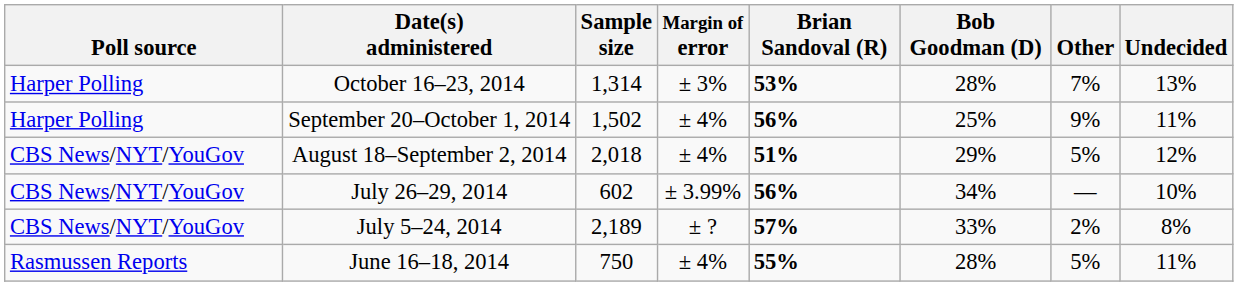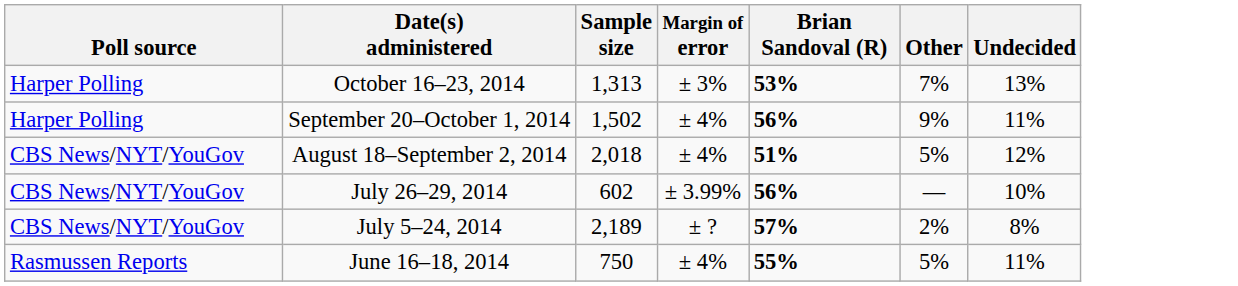- column: Bob Goodman (D) | 28% | 25% | 29% | 34% | 33% | 28%
October 16–23, 2014 | Sample size: 1,314 -> 1,313
